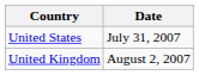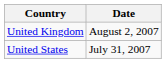rows swapped: United States <-> United Kingdom
